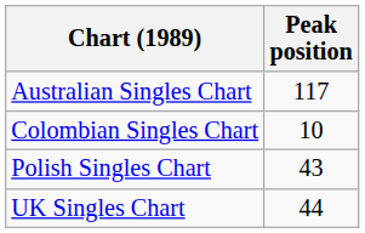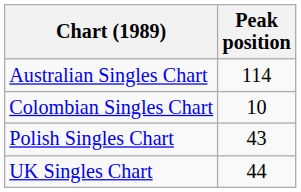Australian Singles Chart | Peak position: 117 -> 114
